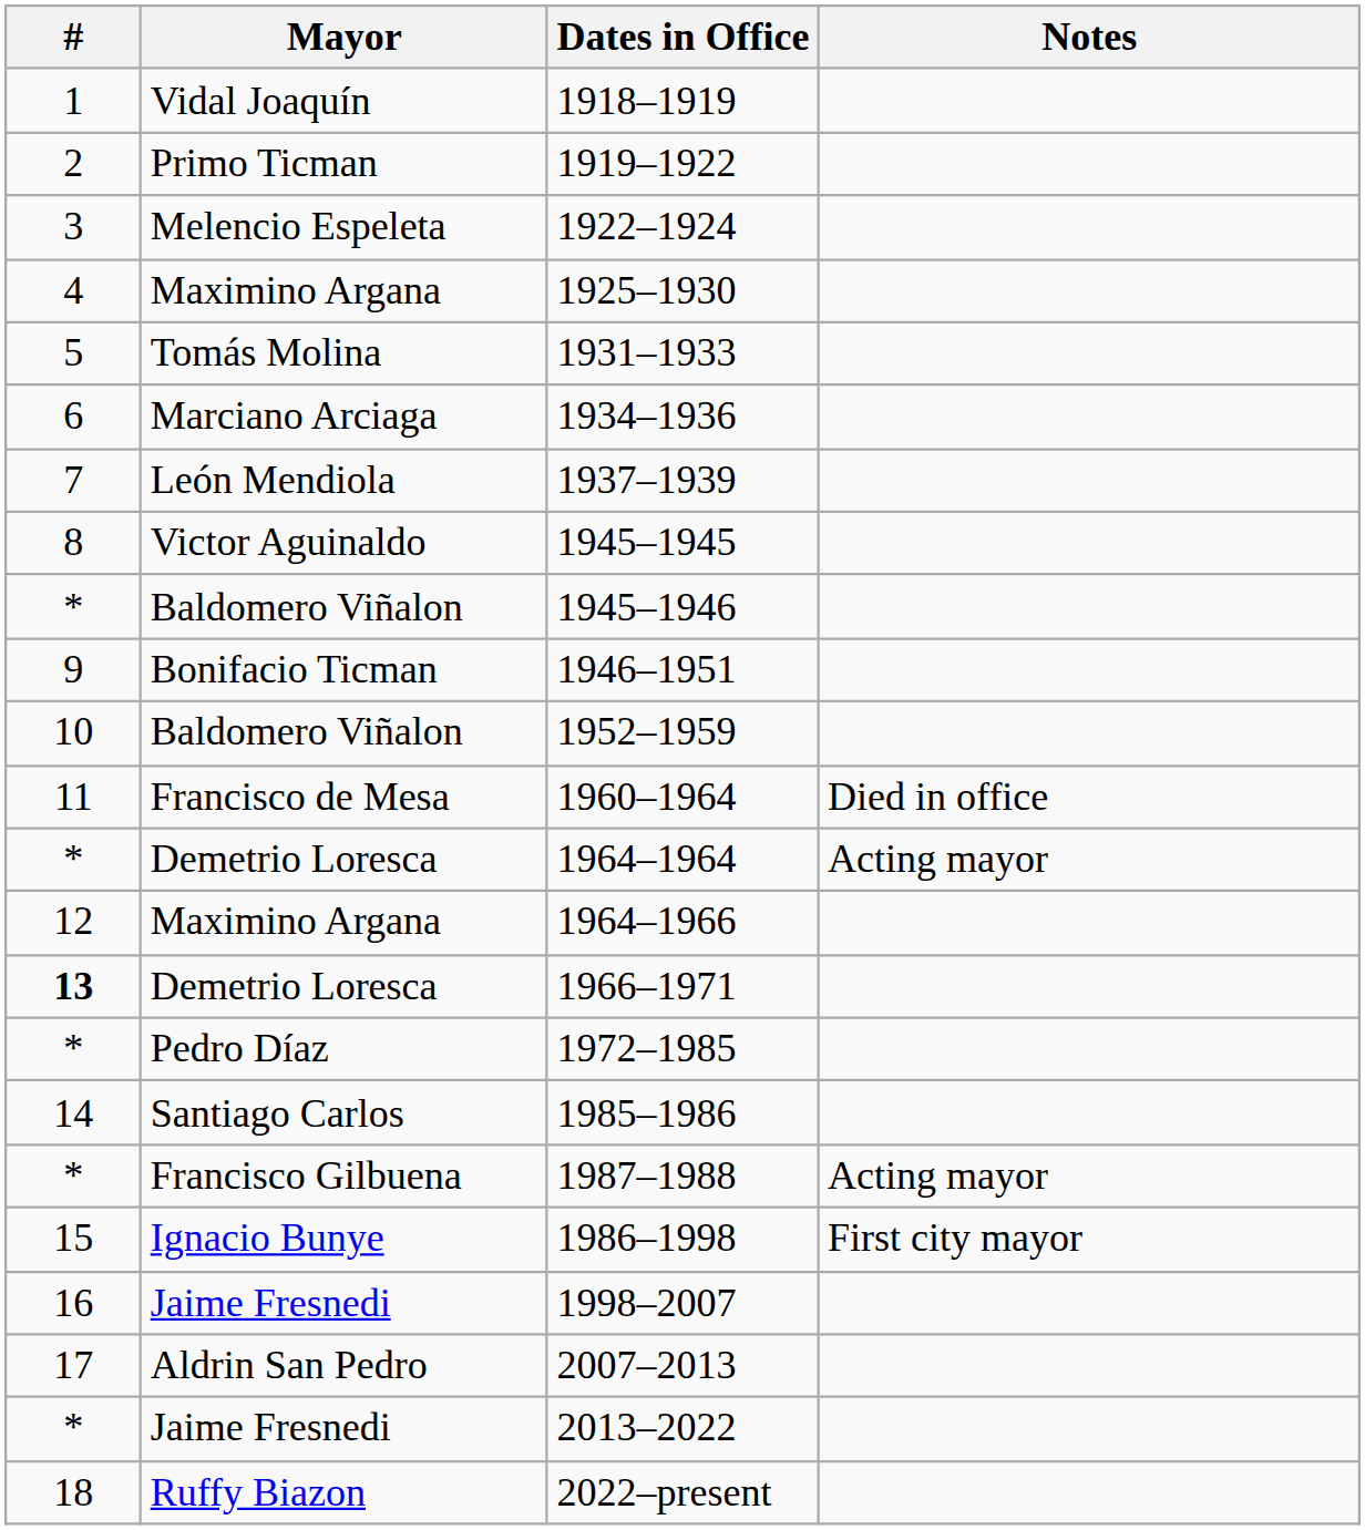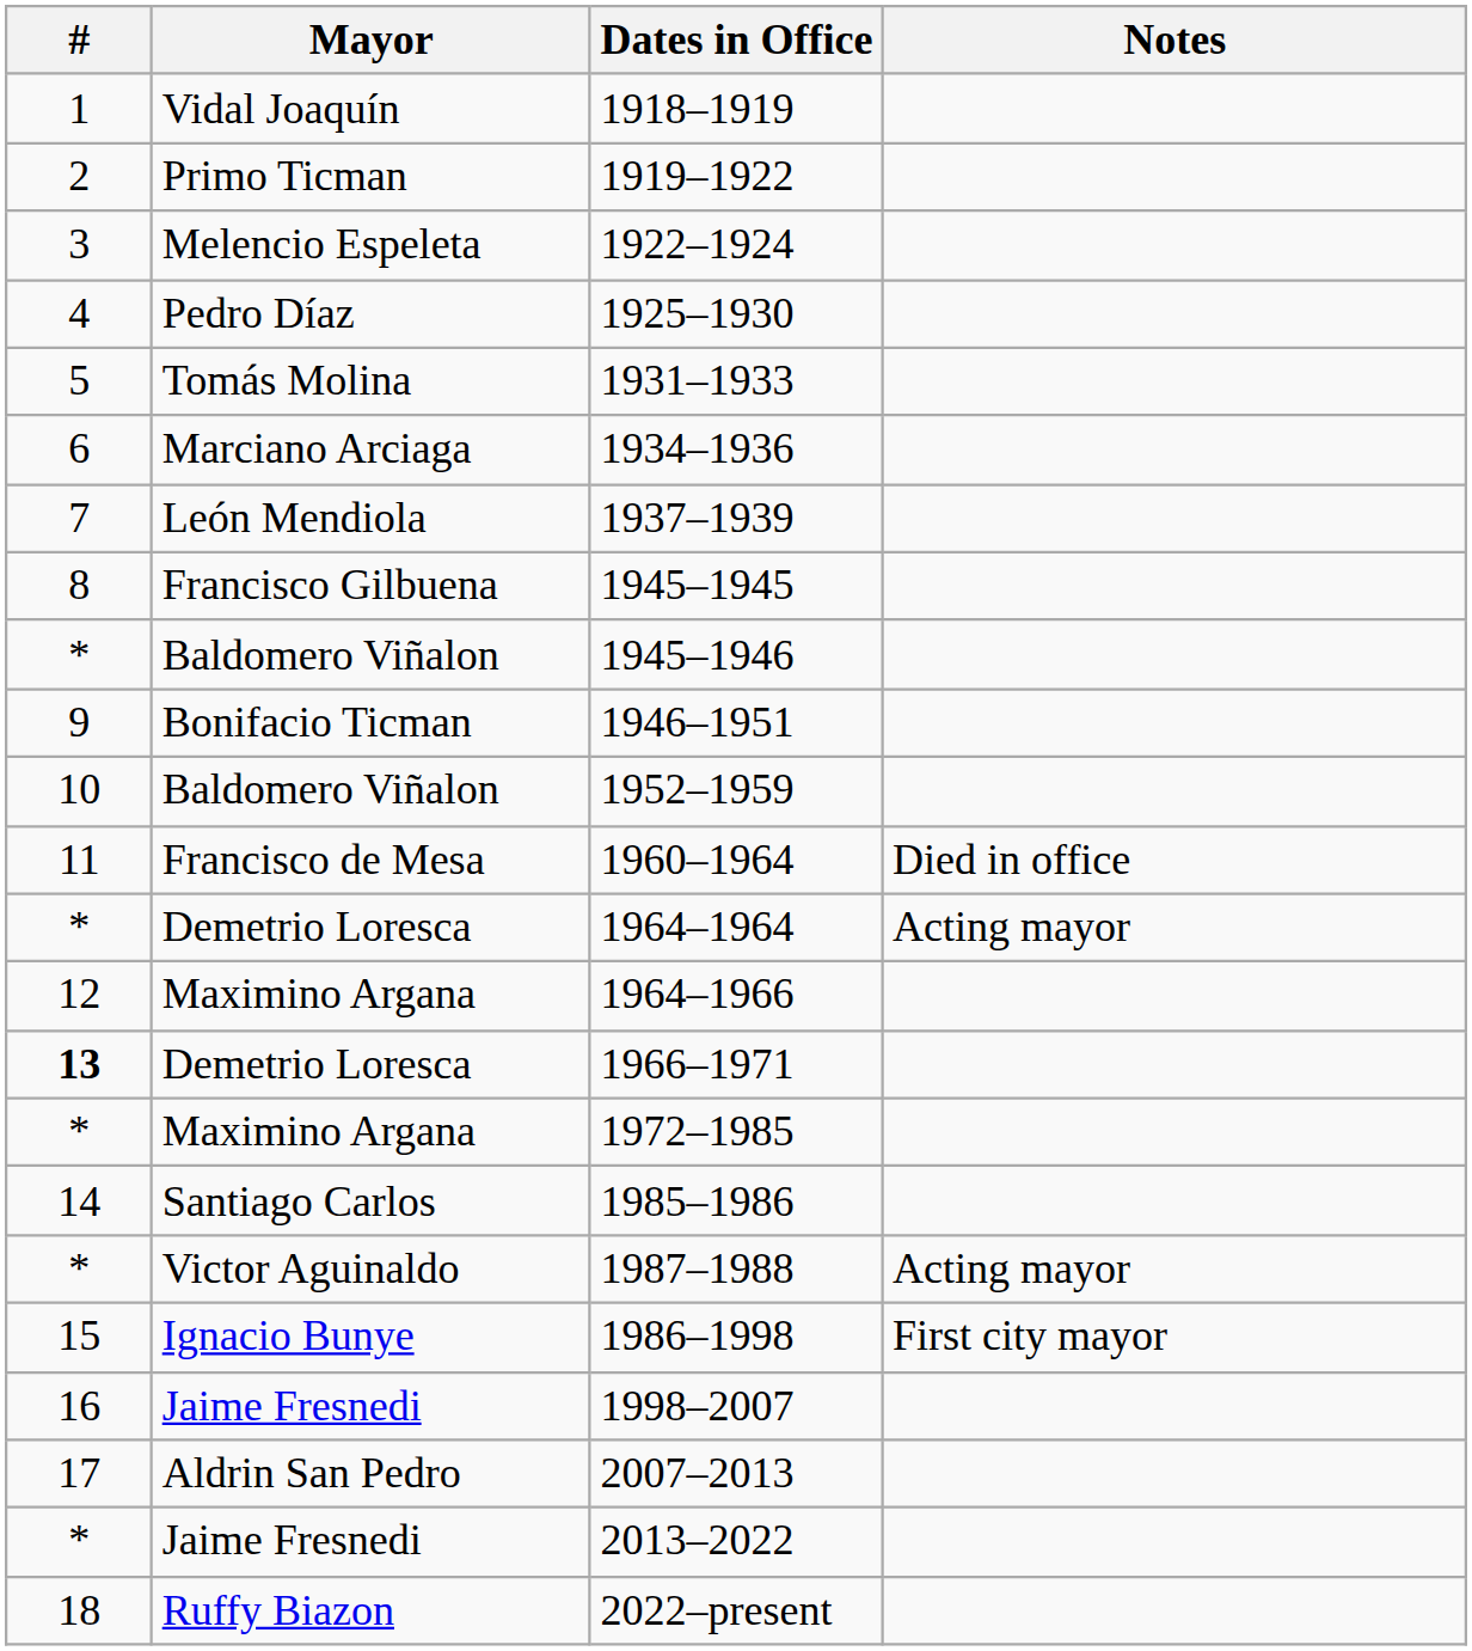1925–1930 | Mayor: Maximino Argana -> Pedro Díaz
1945–1945 | Mayor: Victor Aguinaldo -> Francisco Gilbuena
1972–1985 | Mayor: Pedro Díaz -> Maximino Argana
1987–1988 | Mayor: Francisco Gilbuena -> Victor Aguinaldo
